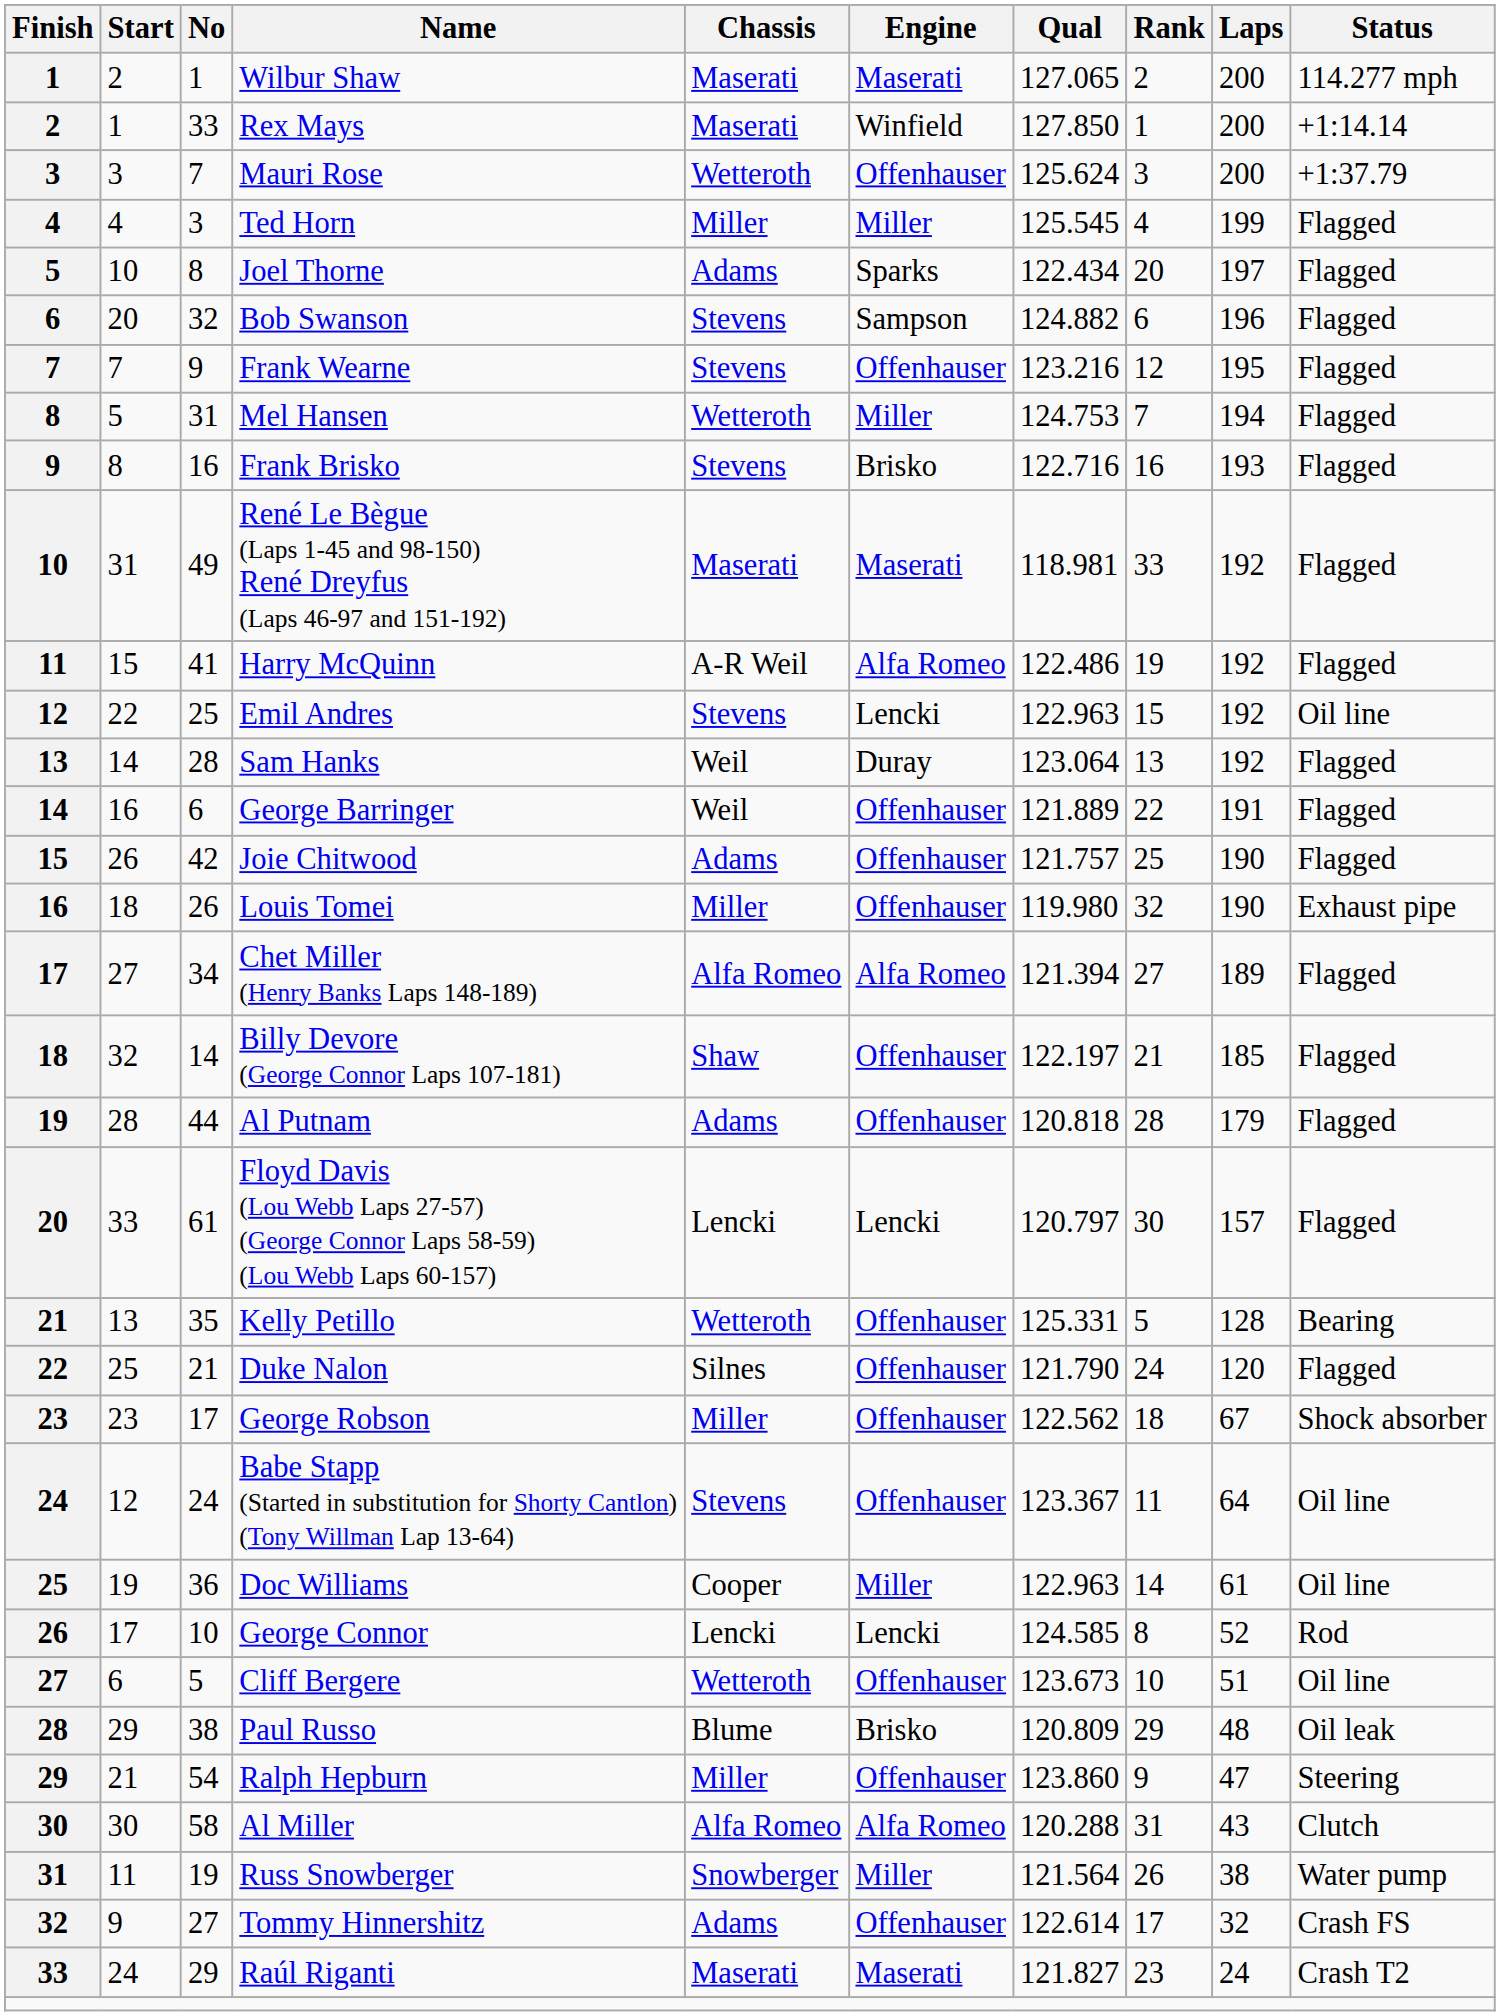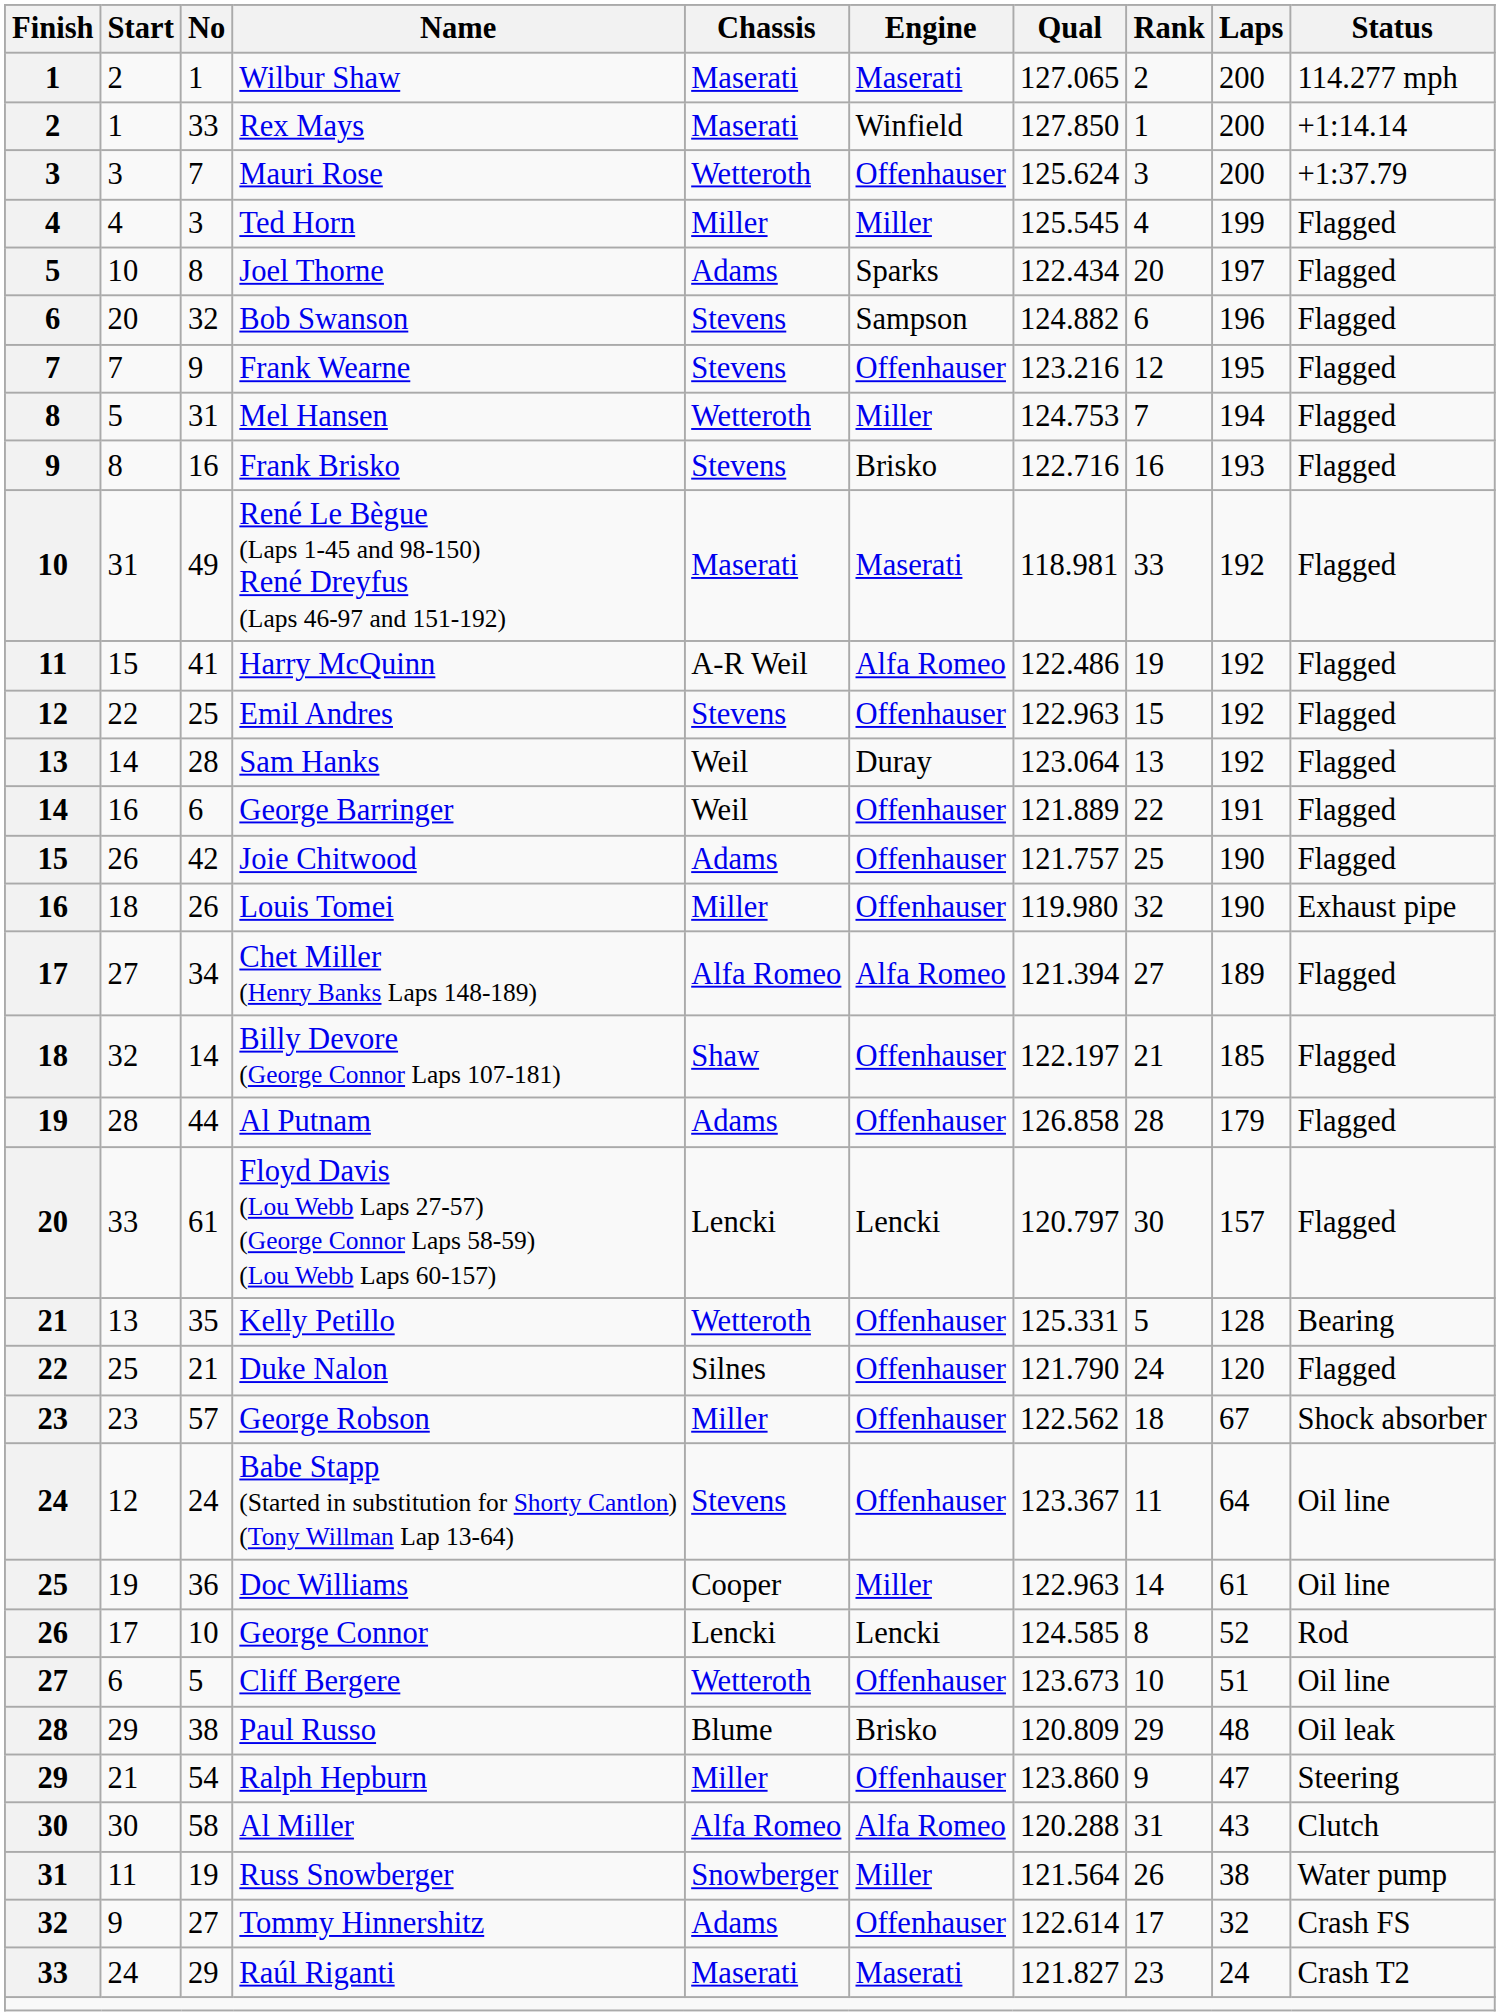Emil Andres | Engine: Lencki -> Offenhauser
Emil Andres | Status: Oil line -> Flagged
Al Putnam | Qual: 120.818 -> 126.858
George Robson | No: 17 -> 57
